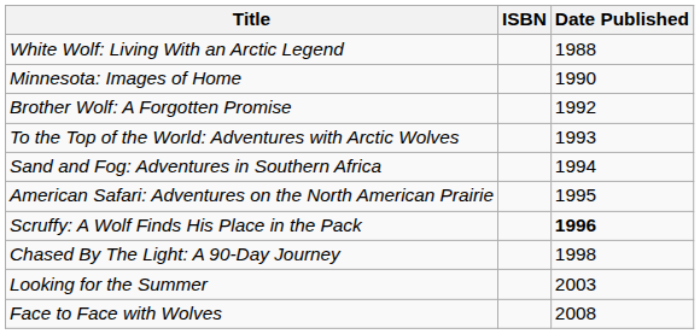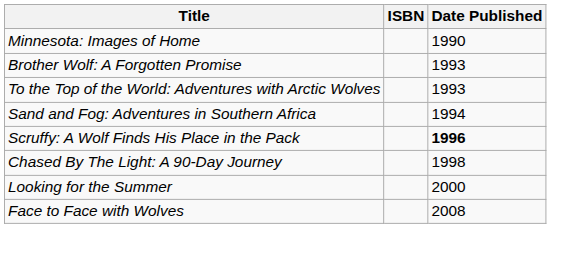- row: White Wolf: Living With an Arctic Legend | 1988
Brother Wolf: A Forgotten Promise | Date Published: 1992 -> 1993
- row: American Safari: Adventures on the North American Prairie | 1995
Looking for the Summer | Date Published: 2003 -> 2000
